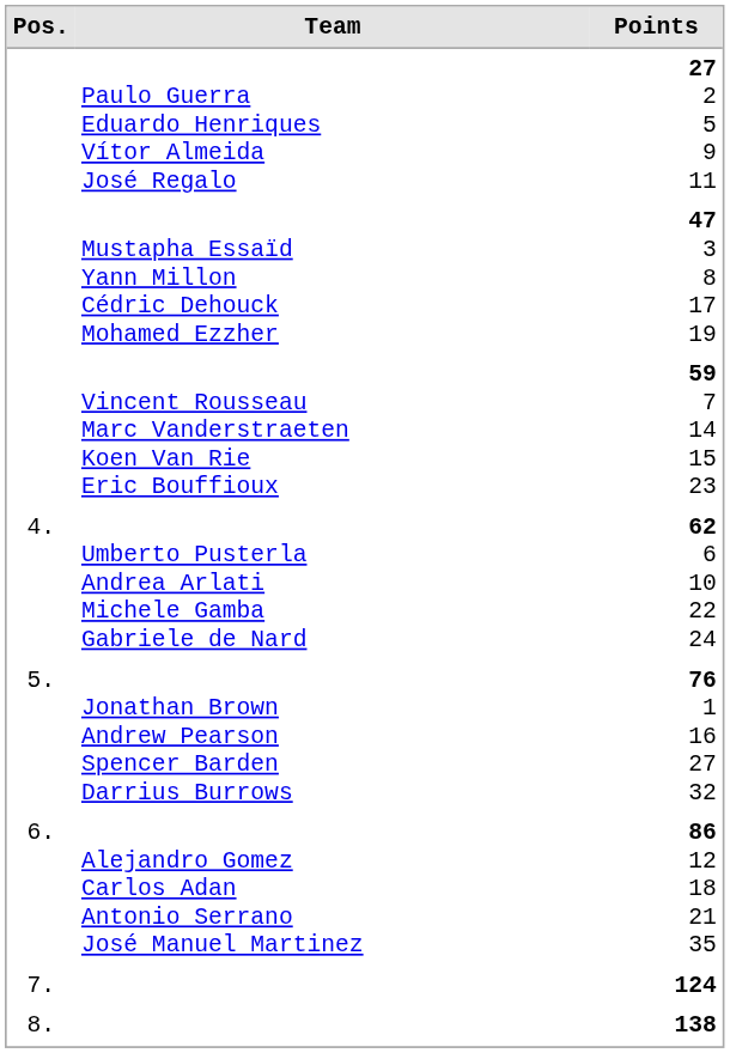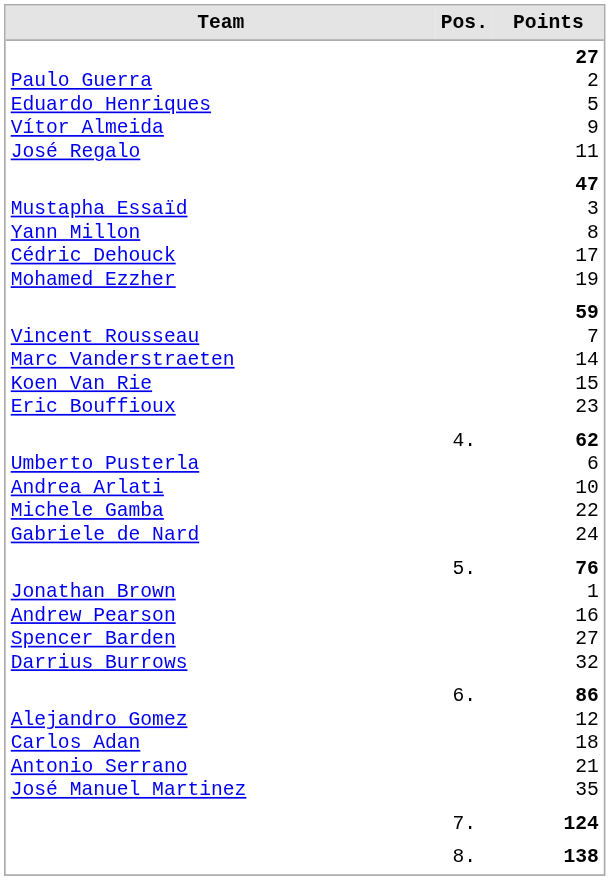columns swapped: Pos. <-> Team
